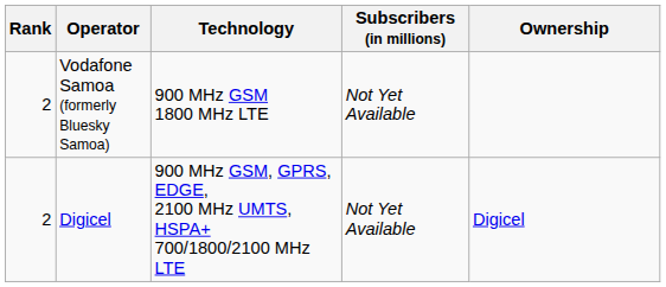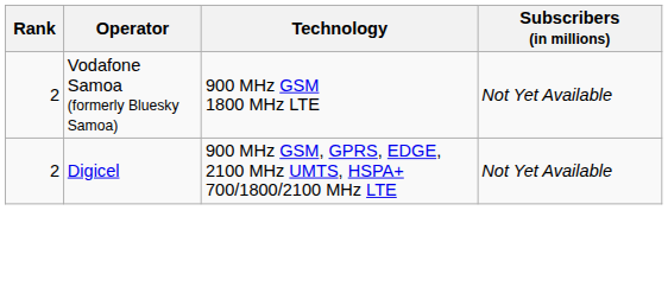- column: Ownership | Digicel
